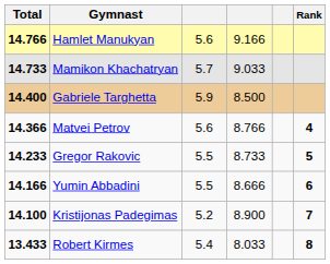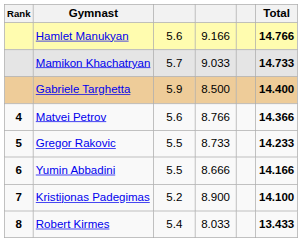columns swapped: Rank <-> Total
